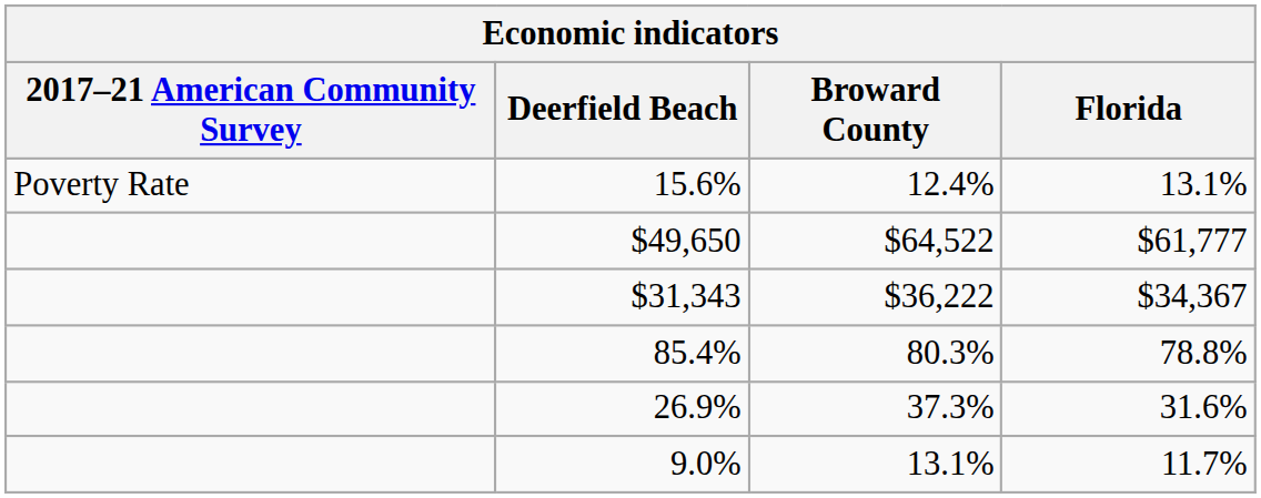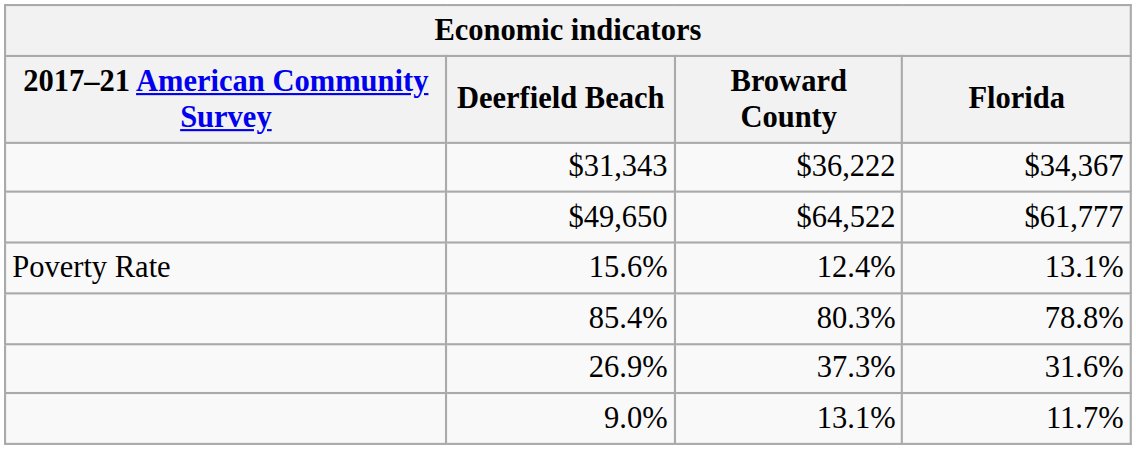rows swapped: $31,343 <-> 15.6%
